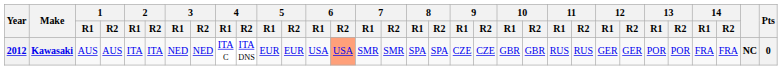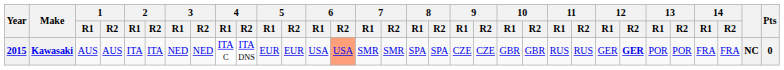Kawasaki | Year: 2012 -> 2015
Kawasaki | 12 / R2: normal -> bold
